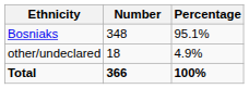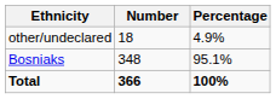rows swapped: Bosniaks <-> other/undeclared
